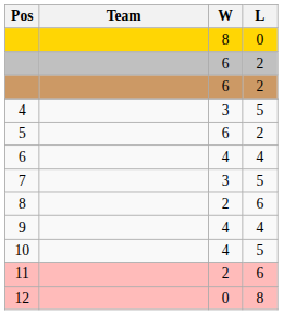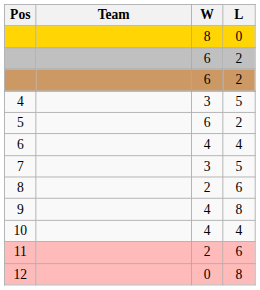9 | L: 4 -> 8
10 | L: 5 -> 4
